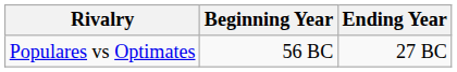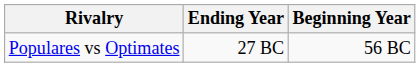columns swapped: Beginning Year <-> Ending Year
